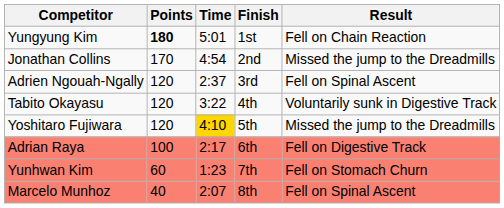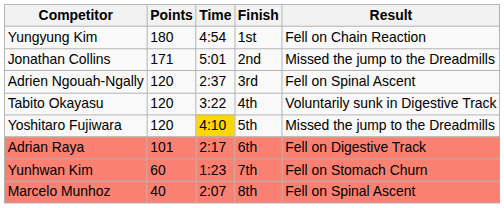Yungyung Kim | Points: bold -> normal
Yungyung Kim | Time: 5:01 -> 4:54
Jonathan Collins | Points: 170 -> 171
Jonathan Collins | Time: 4:54 -> 5:01
Adrian Raya | Points: 100 -> 101
